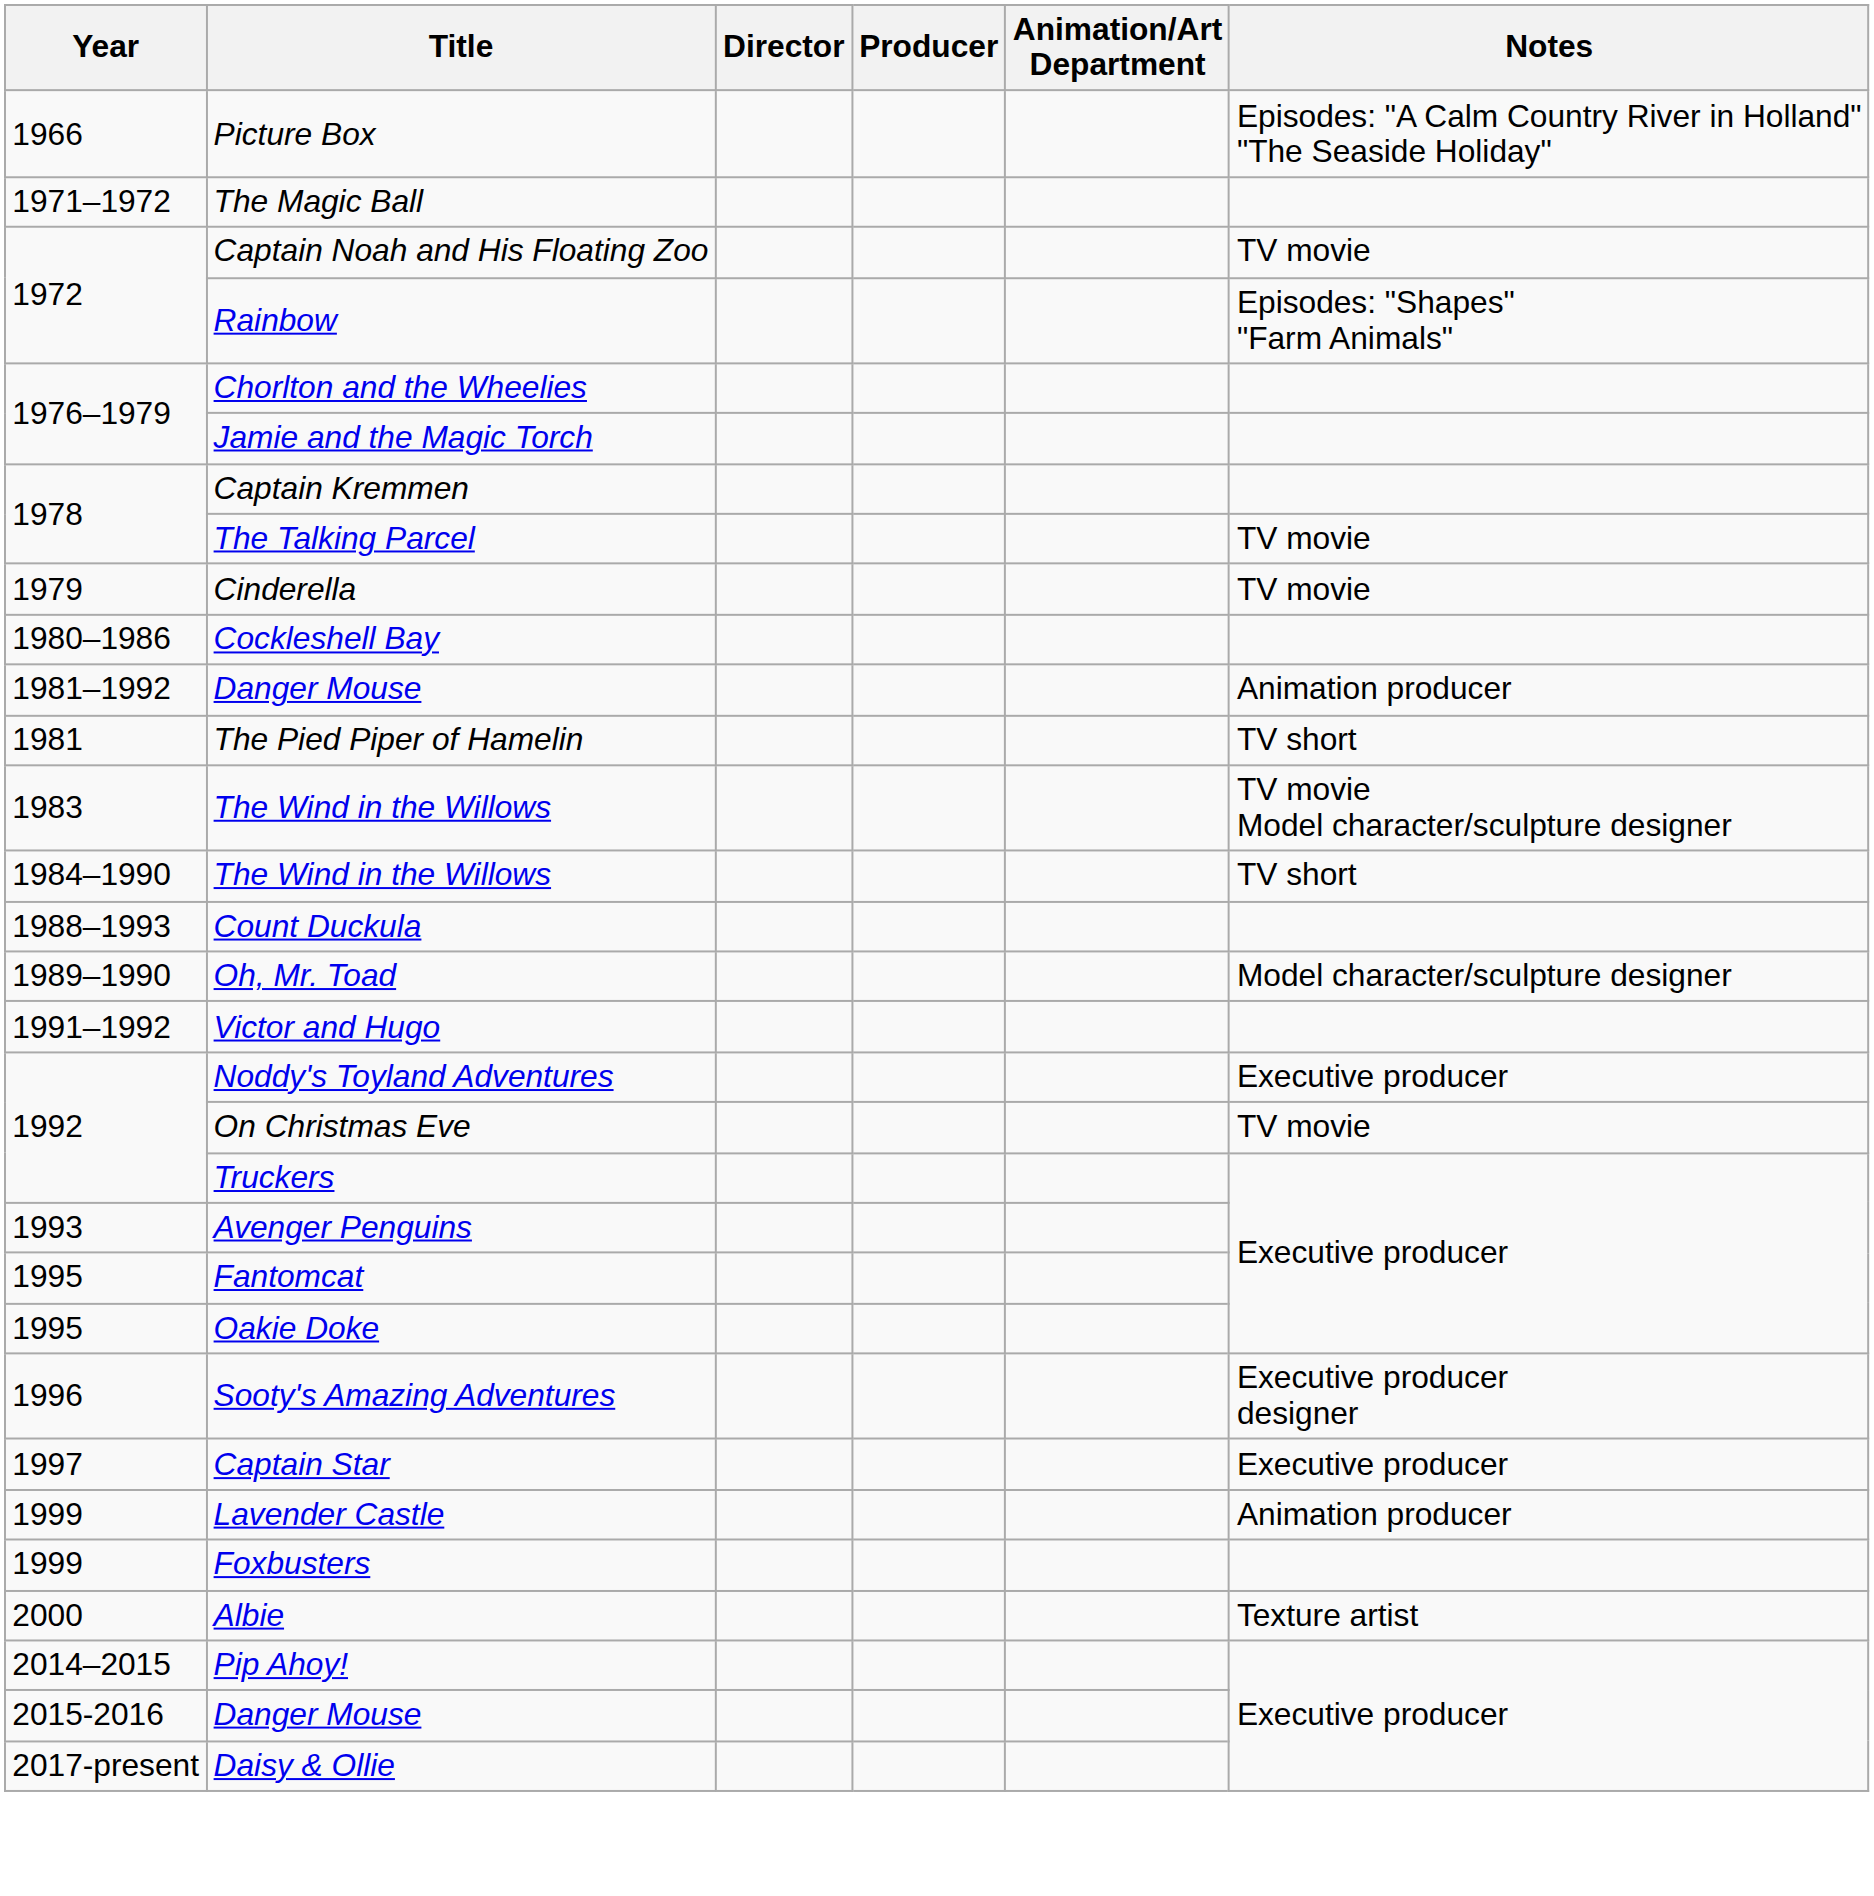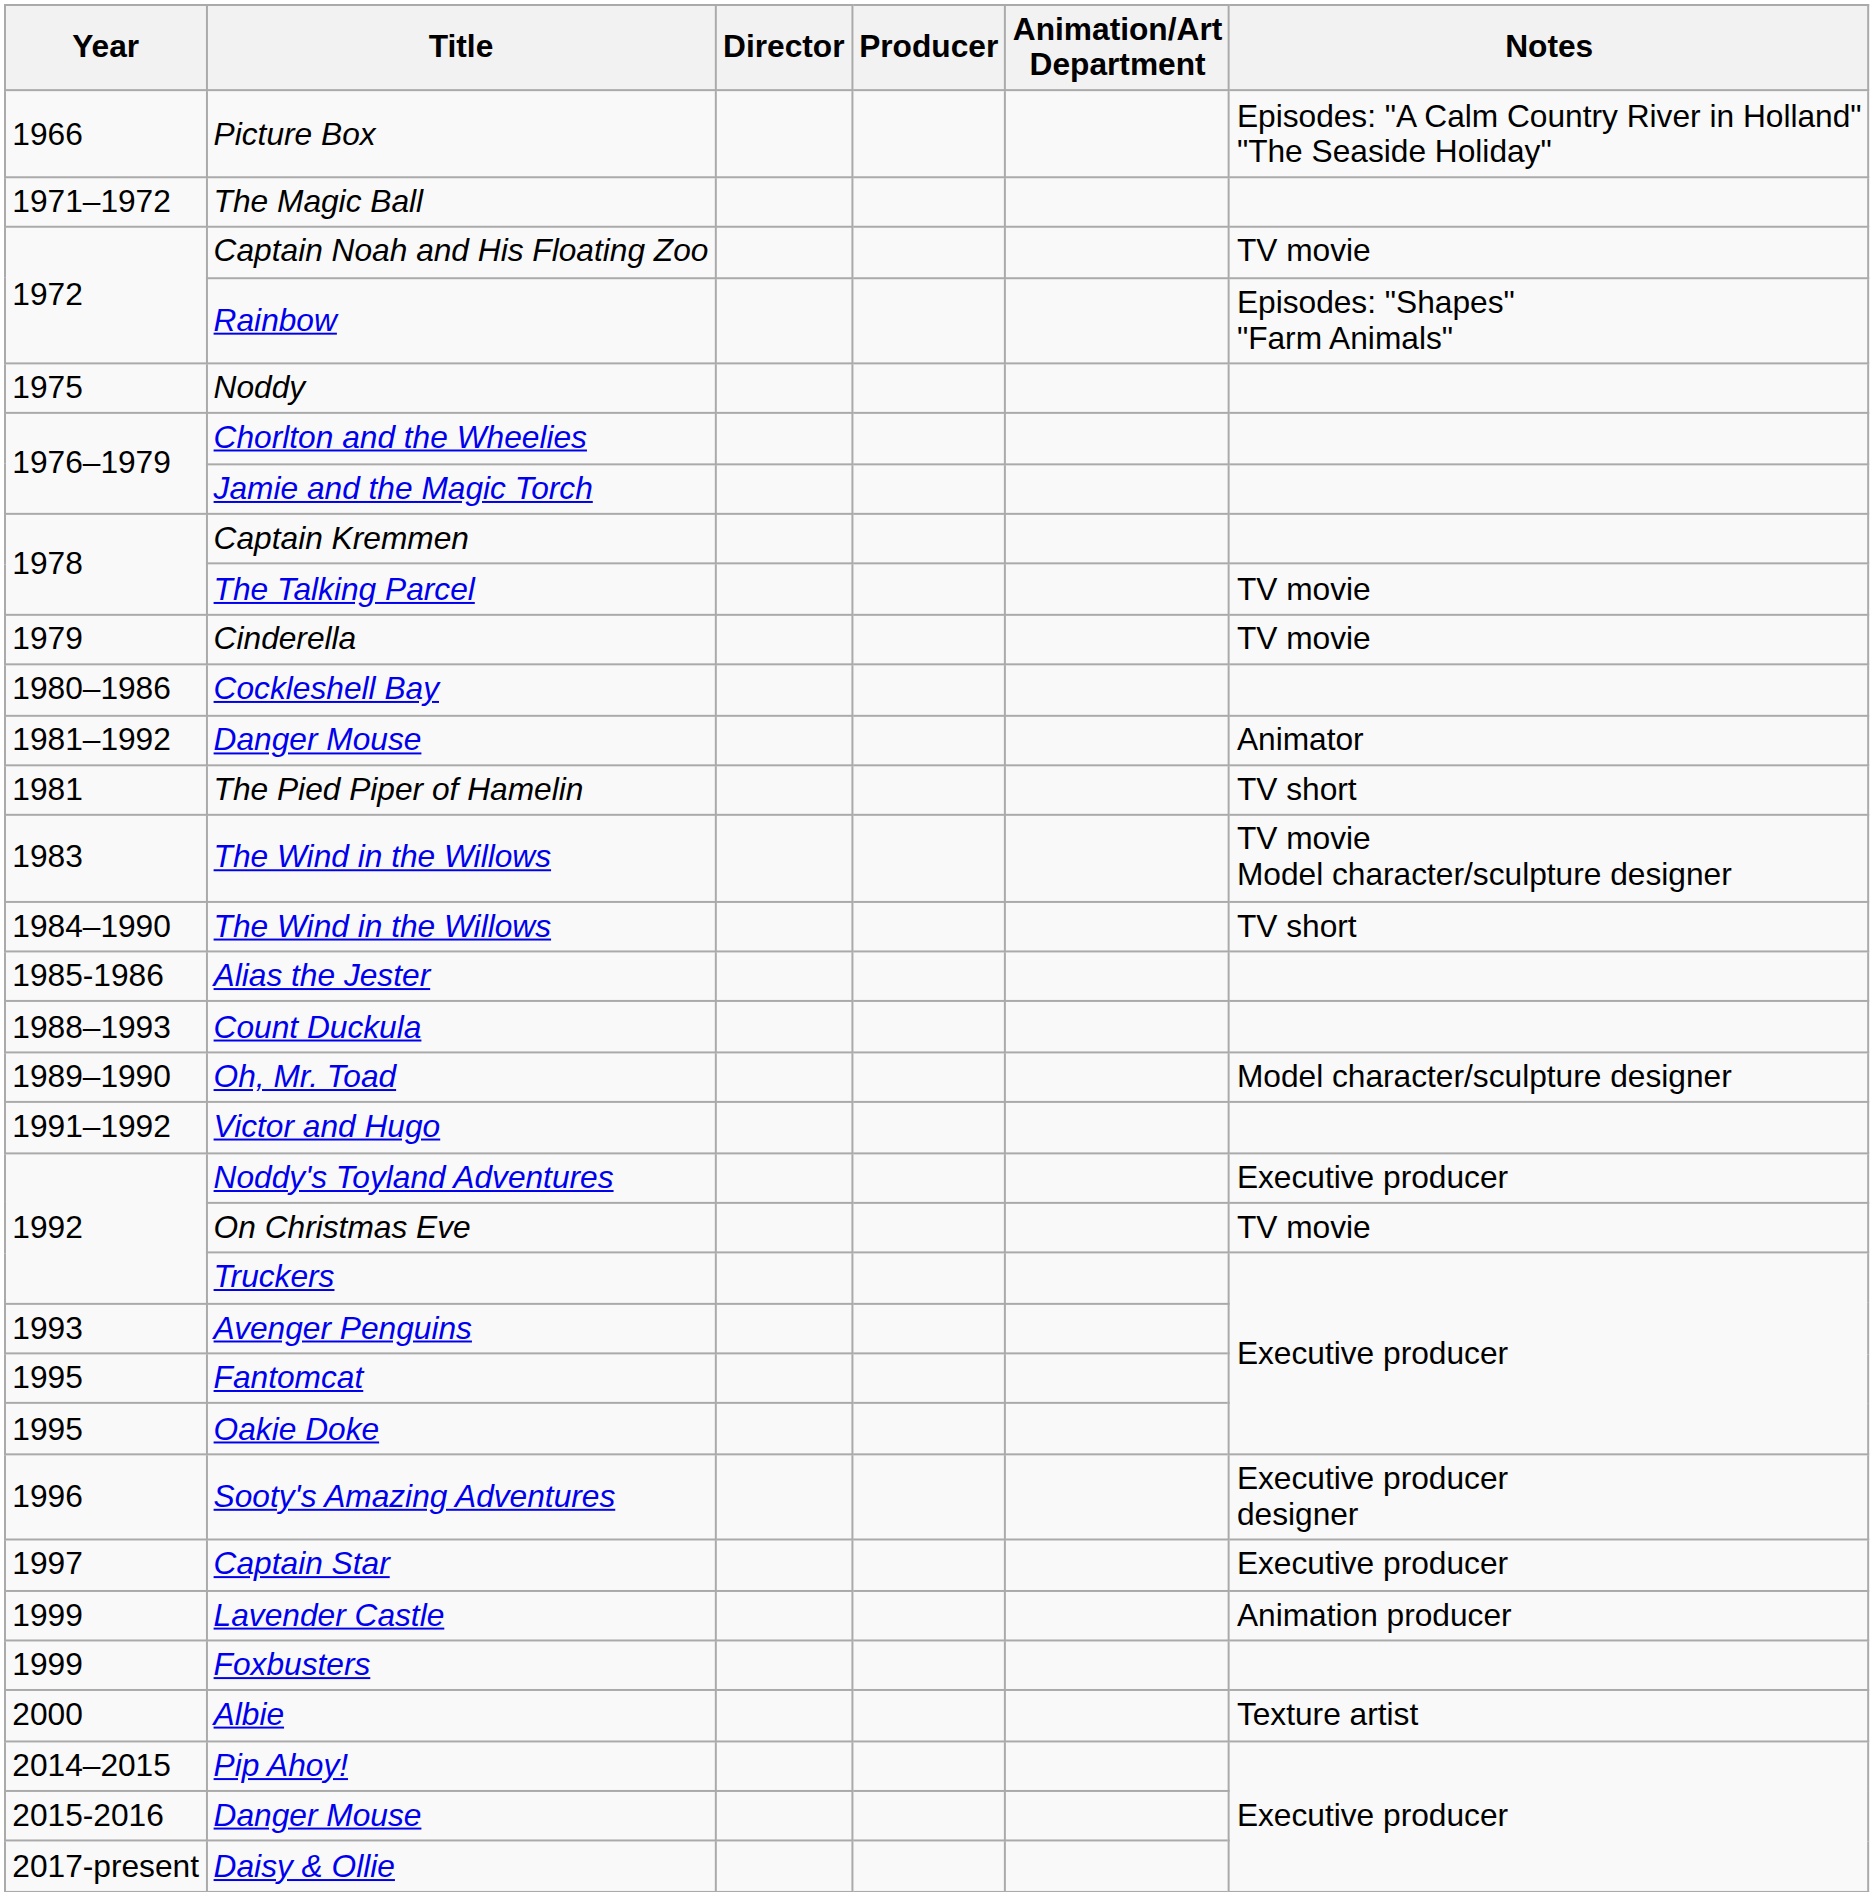+ row: 1975 | Noddy
1981–1992 / Danger Mouse | Notes: Animation producer -> Animator
+ row: 1985-1986 | Alias the Jester
